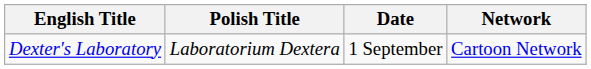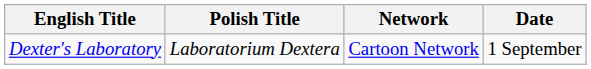columns swapped: Network <-> Date
